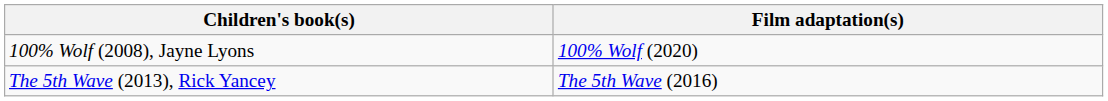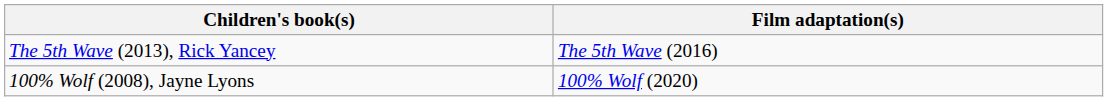rows swapped: The 5th Wave (2013), Rick Yancey <-> 100% Wolf (2008), Jayne Lyons
